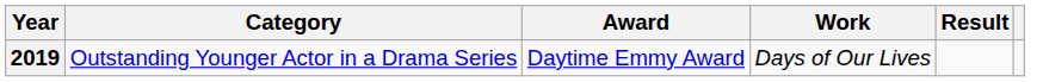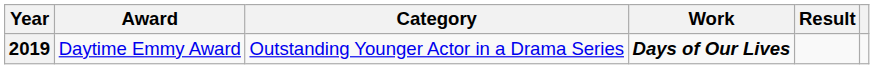columns swapped: Award <-> Category
2019 | Work: normal -> bold
